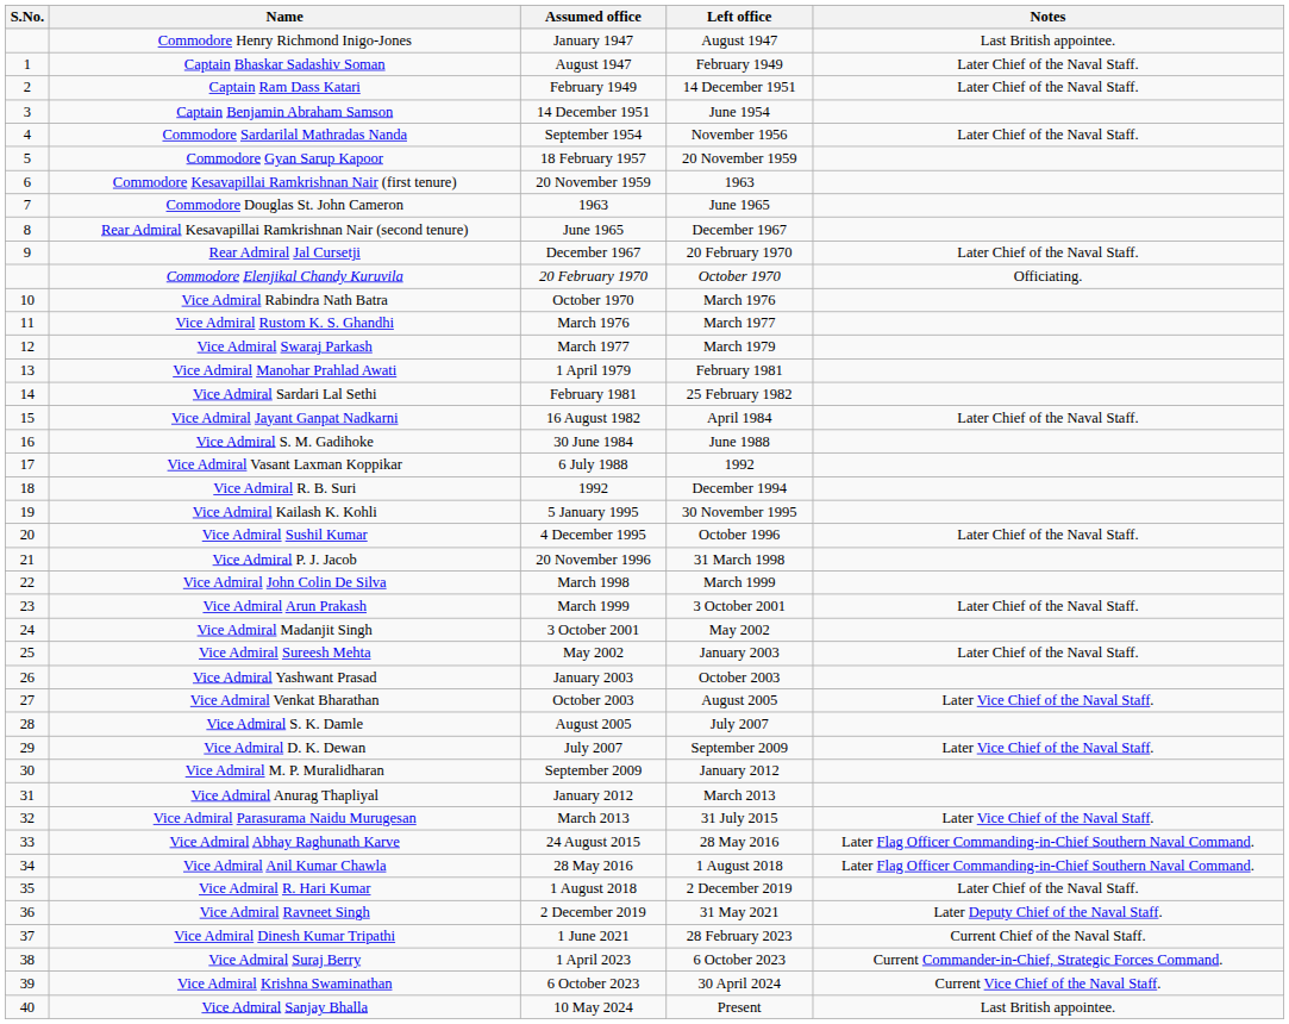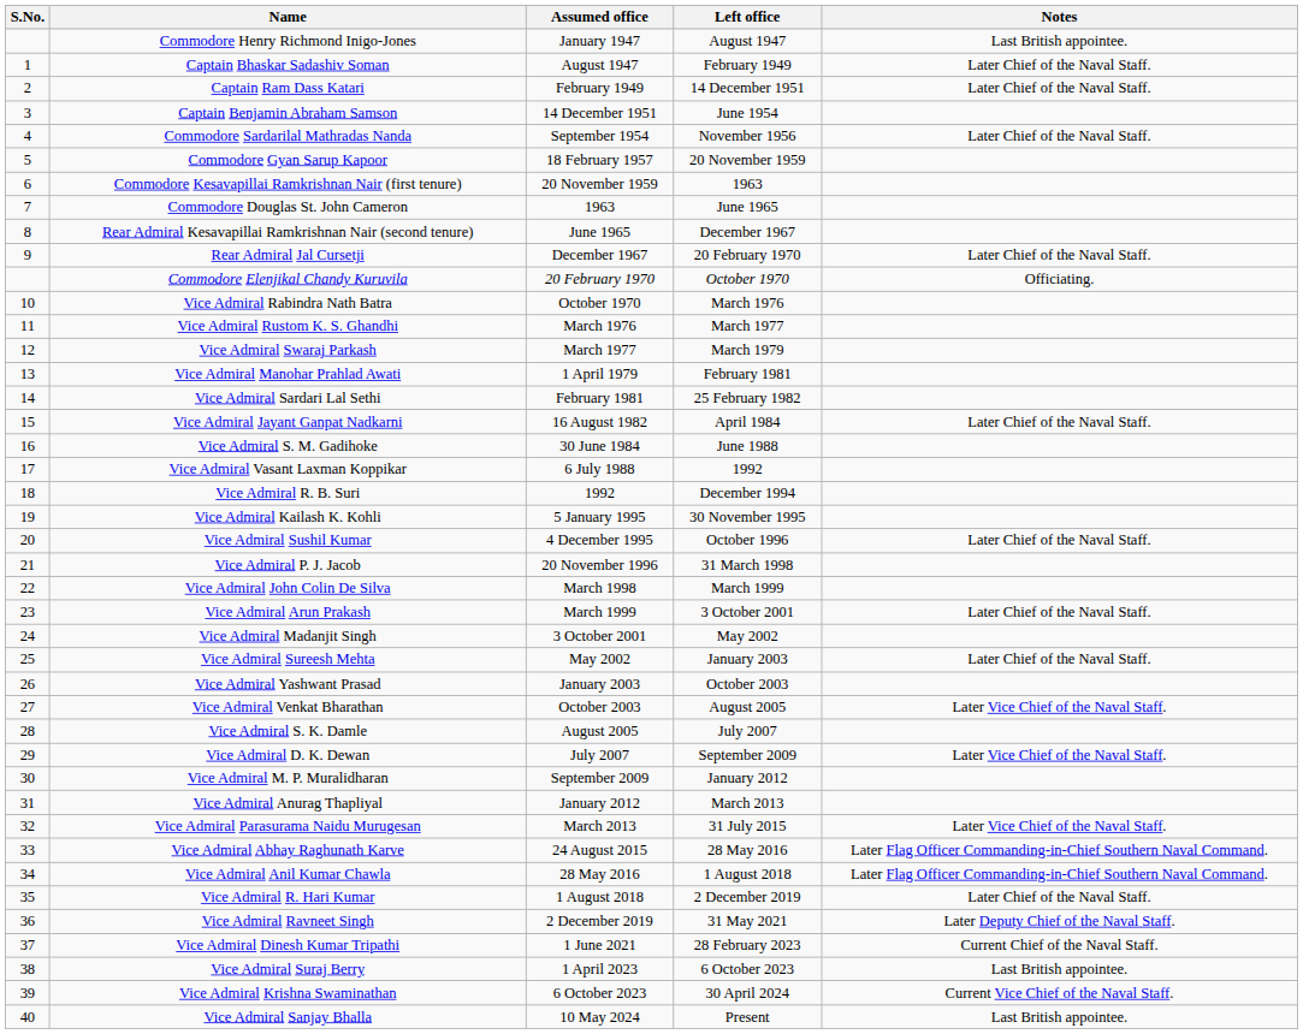Vice Admiral Suraj Berry | Notes: Current Commander-in-Chief, Strategic Forces Command. -> Last British appointee.
